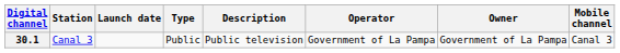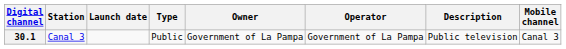columns swapped: Owner <-> Description
